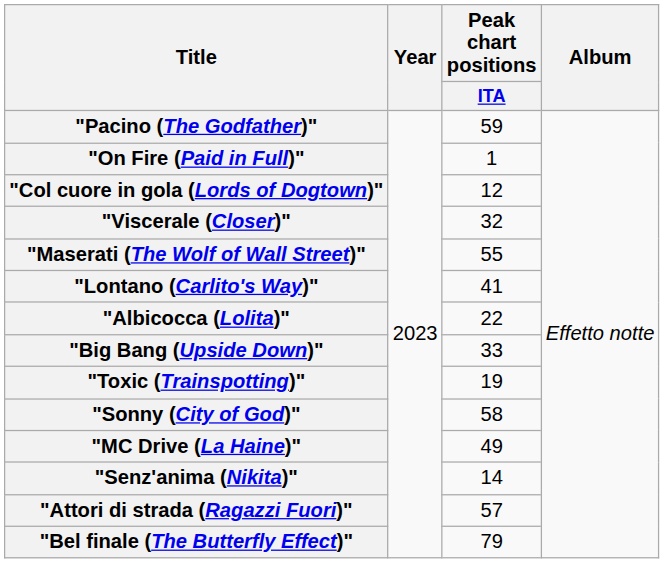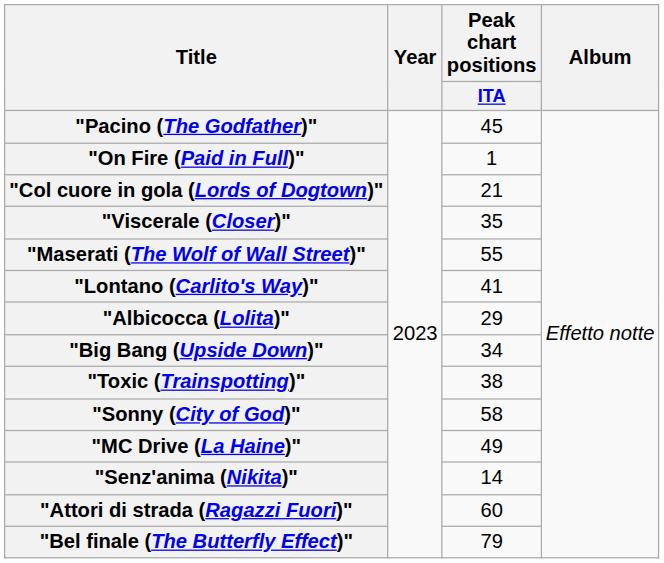"Pacino (The Godfather)" | Peak chart positions / ITA: 59 -> 45
"Col cuore in gola (Lords of Dogtown)" | Peak chart positions / ITA: 12 -> 21
"Viscerale (Closer)" | Peak chart positions / ITA: 32 -> 35
"Albicocca (Lolita)" | Peak chart positions / ITA: 22 -> 29
"Big Bang (Upside Down)" | Peak chart positions / ITA: 33 -> 34
"Toxic (Trainspotting)" | Peak chart positions / ITA: 19 -> 38
"Attori di strada (Ragazzi Fuori)" | Peak chart positions / ITA: 57 -> 60
